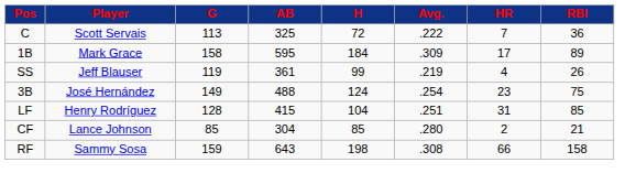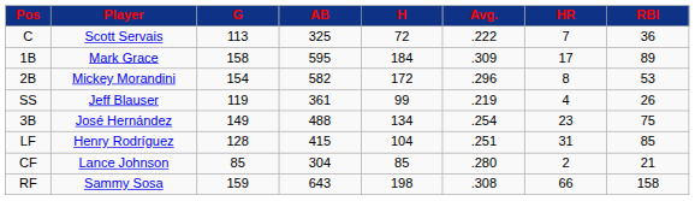+ row: 2B | Mickey Morandini | 154 | 582 | 172 | .296 | 8 | 53
3B | H: 124 -> 134
